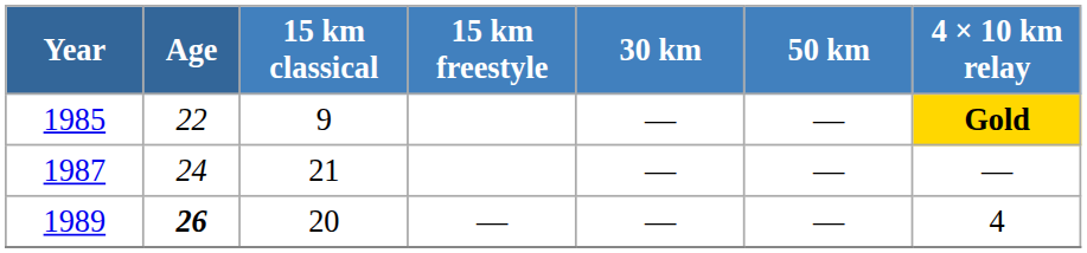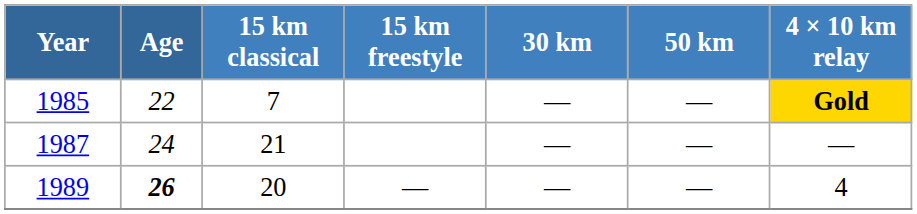1985 | 15 km classical: 9 -> 7
